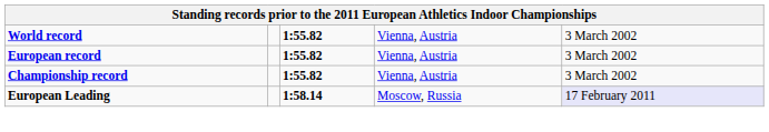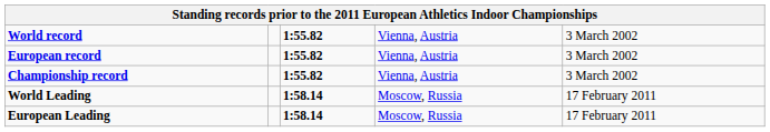+ row: World Leading | 1:58.14 | Moscow, Russia | 17 February 2011
European Leading | column 5: lavender background -> no background
